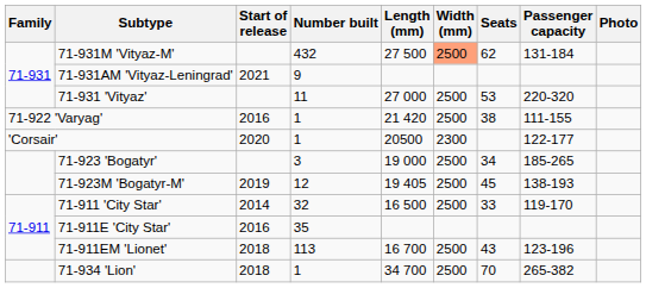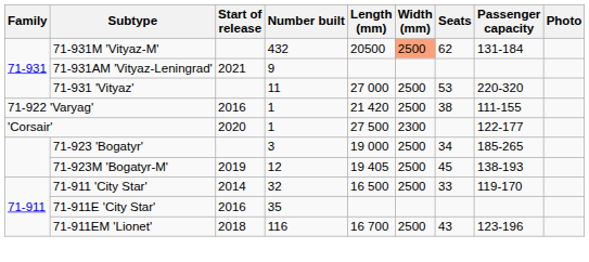71-931М 'Vityaz-М' | Length (mm): 27 500 -> 20500
'Corsair' | Length (mm): 20500 -> 27 500
71-911ЕМ 'Lionet' | Number built: 113 -> 116
- row: 71-934 'Lion' | 2018 | 1 | 34 700 | 2500 | 70 | 265-382
